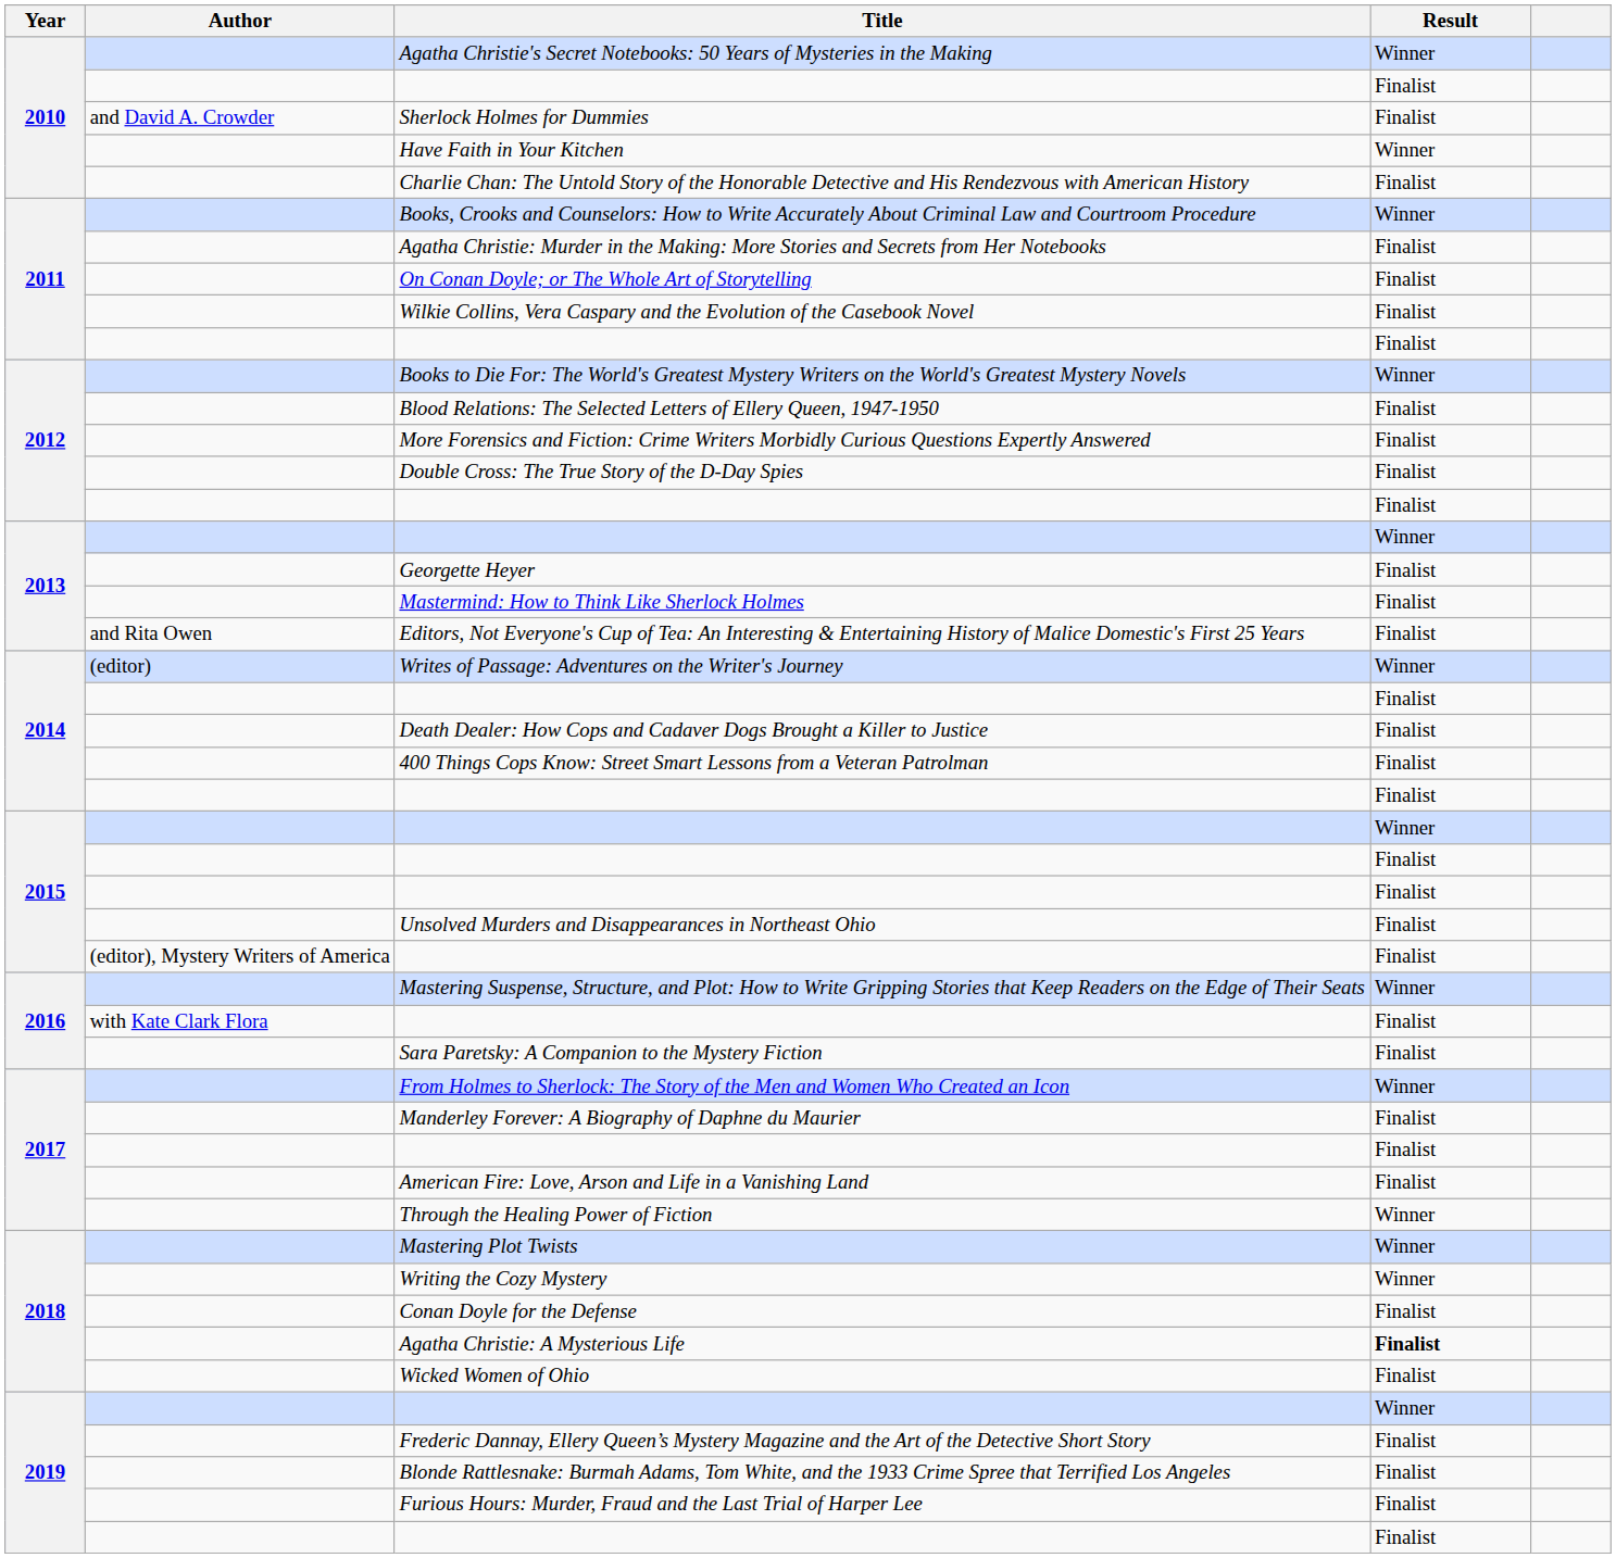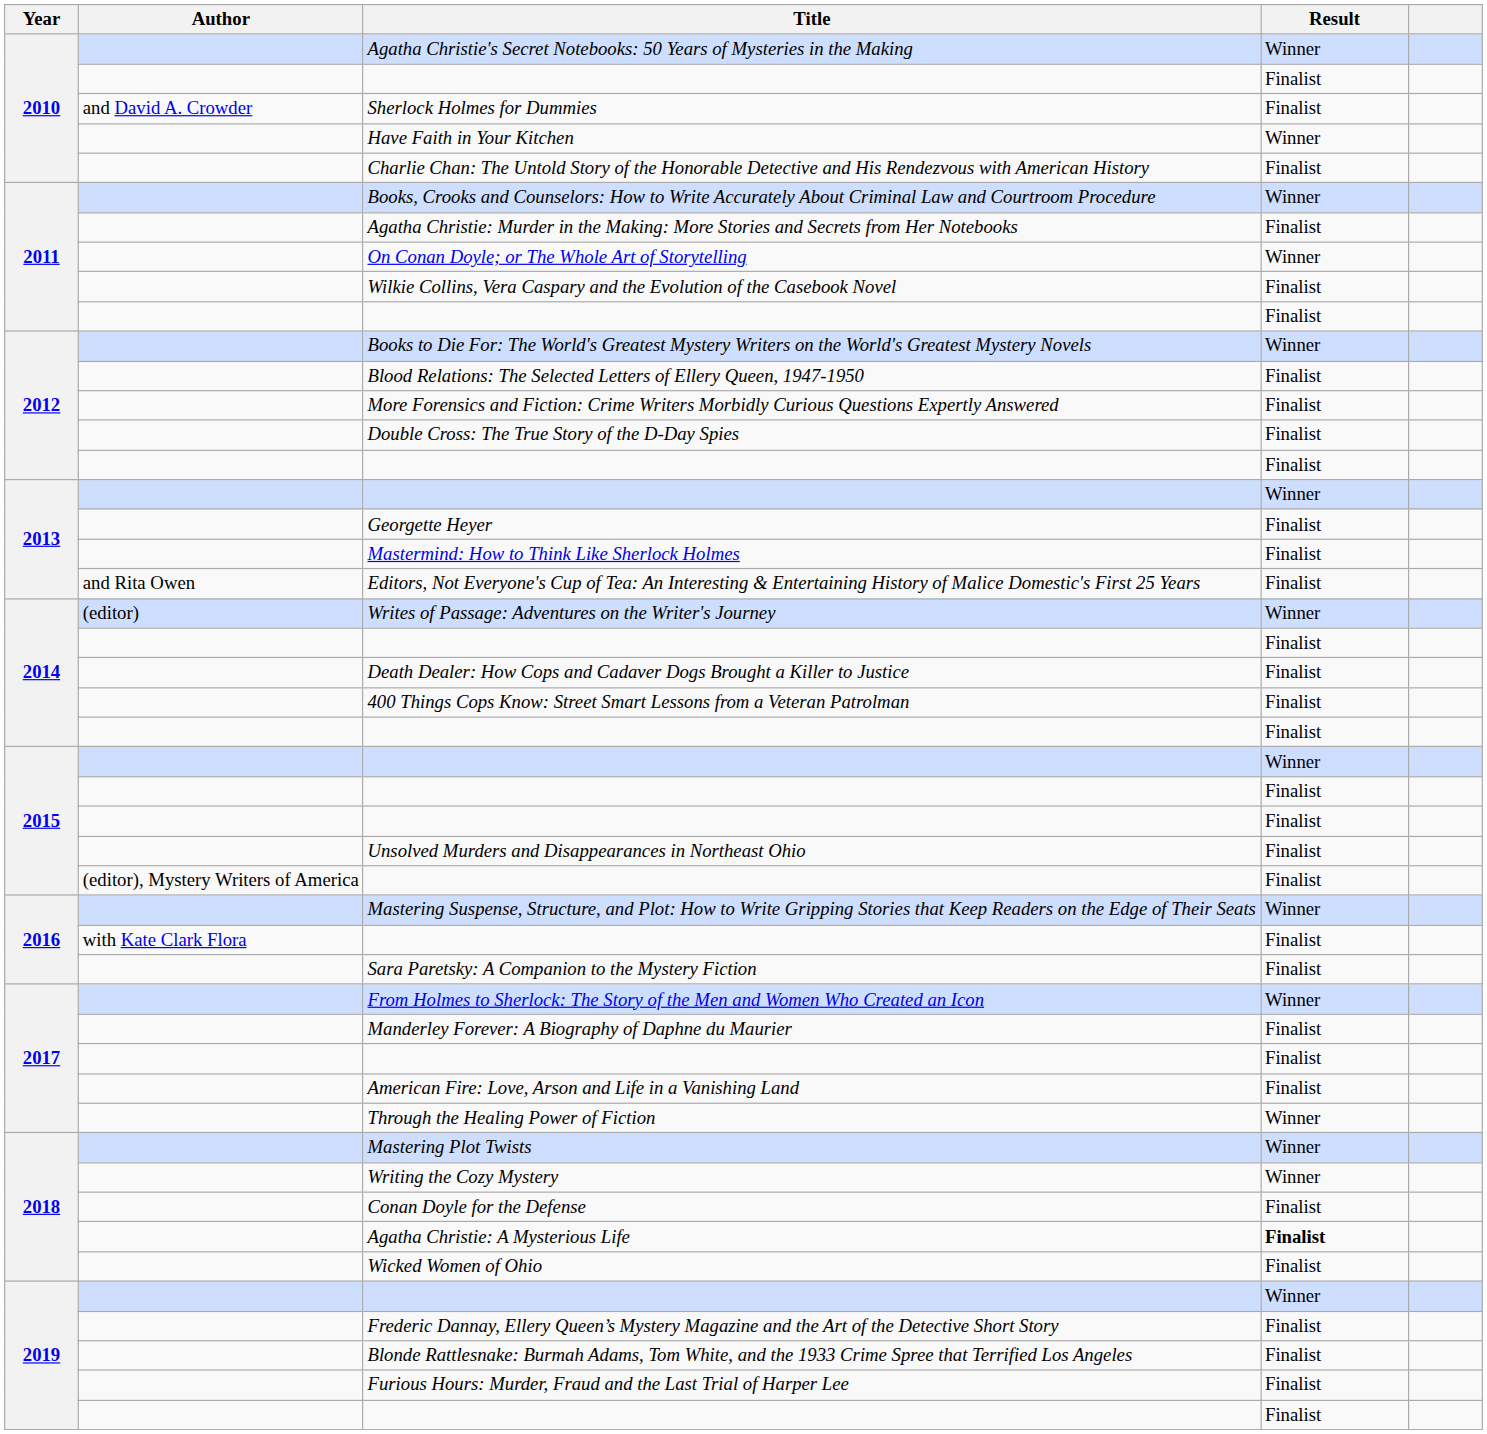On Conan Doyle; or The Whole Art of Storytelling | Result: Finalist -> Winner
